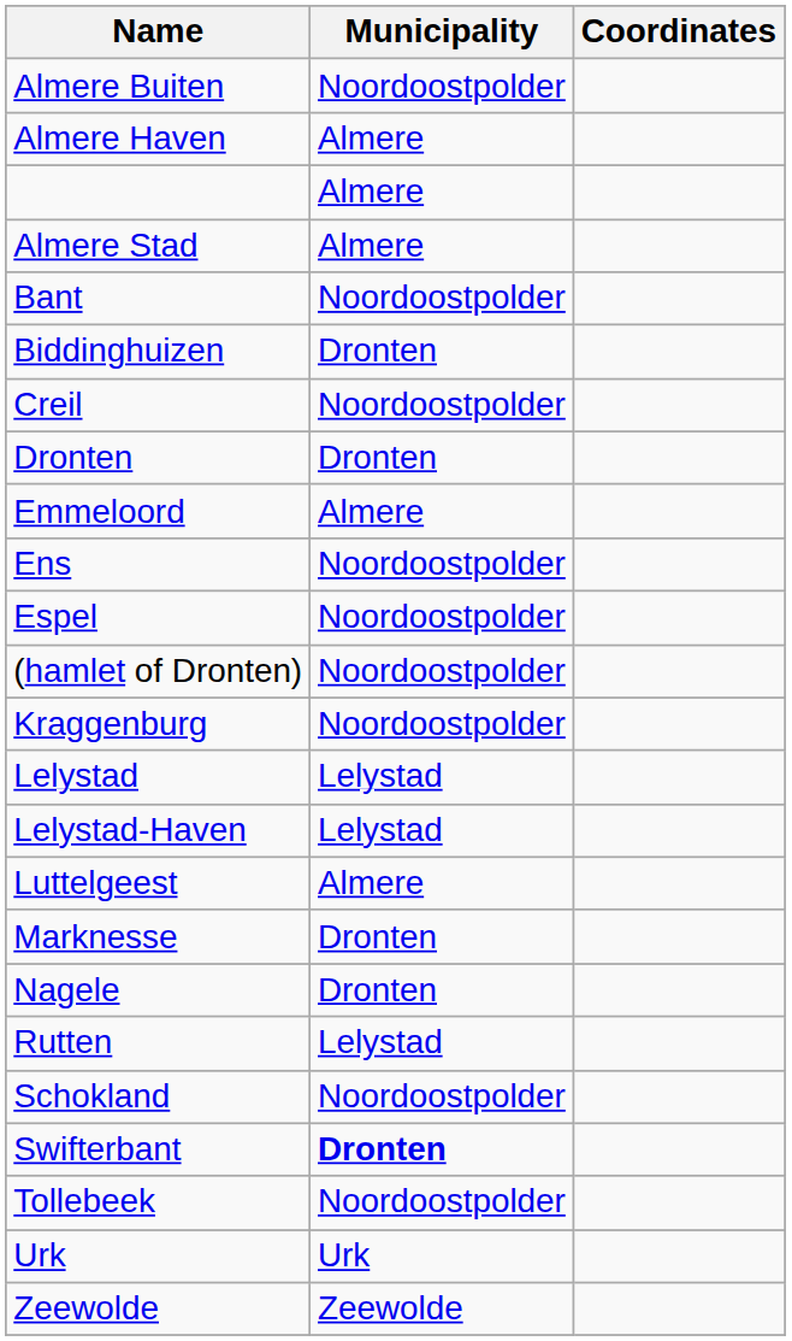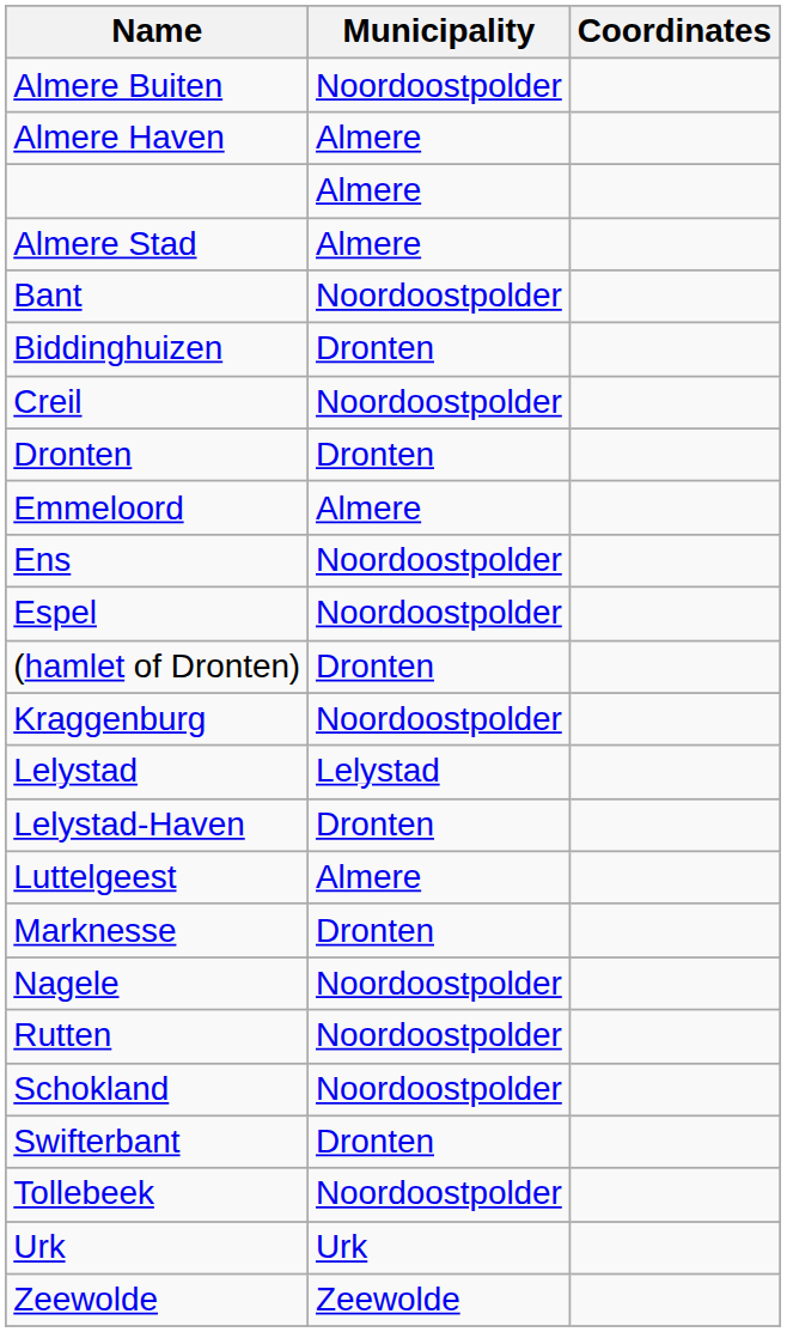(hamlet of Dronten) | Municipality: Noordoostpolder -> Dronten
Lelystad-Haven | Municipality: Lelystad -> Dronten
Nagele | Municipality: Dronten -> Noordoostpolder
Rutten | Municipality: Lelystad -> Noordoostpolder
Swifterbant | Municipality: bold -> normal
